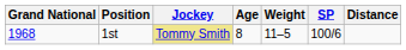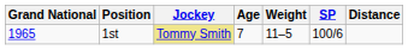1st | Grand National: 1968 -> 1965
1st | Age: 8 -> 7
